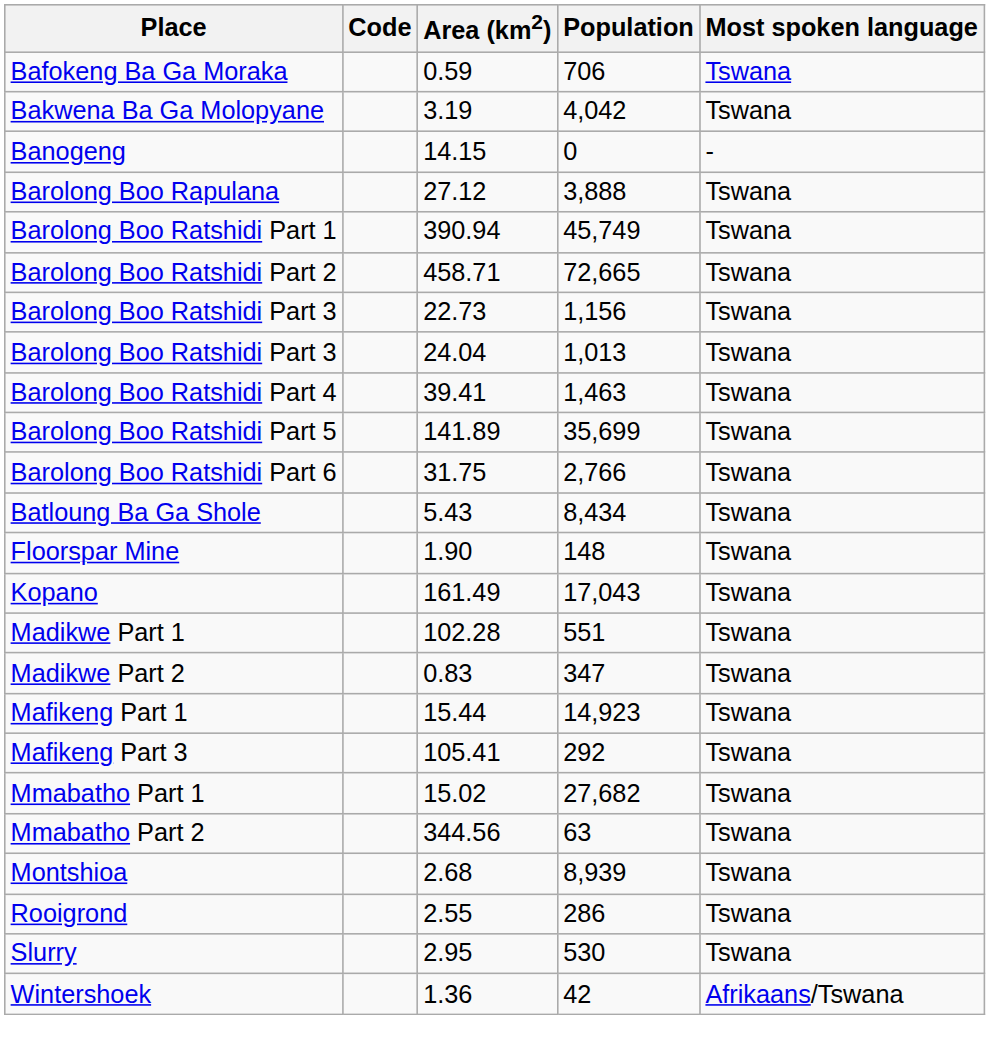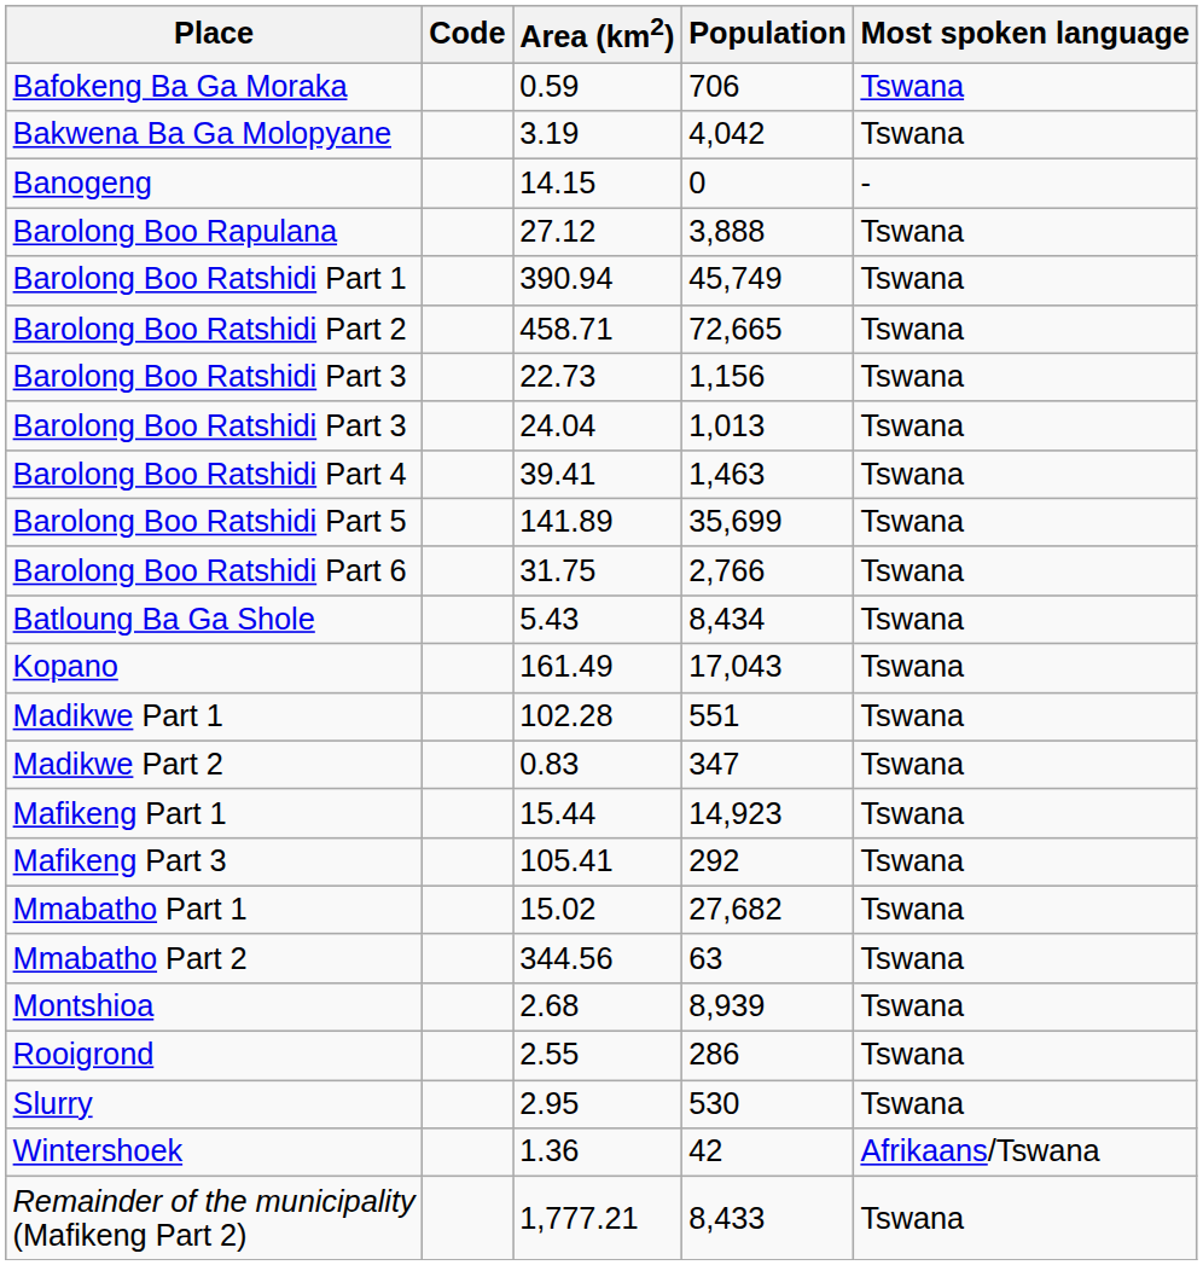- row: Floorspar Mine | 1.90 | 148 | Tswana
+ row: Remainder of the municipality (Mafikeng Part 2) | 1,777.21 | 8,433 | Tswana
